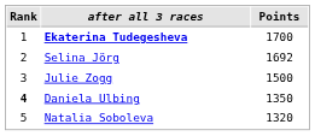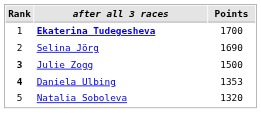Selina Jörg | Points: 1692 -> 1690
Julie Zogg | Rank: normal -> bold
Daniela Ulbing | Points: 1350 -> 1353
